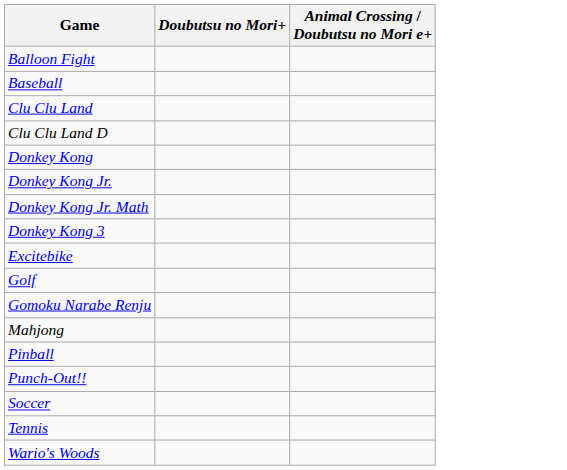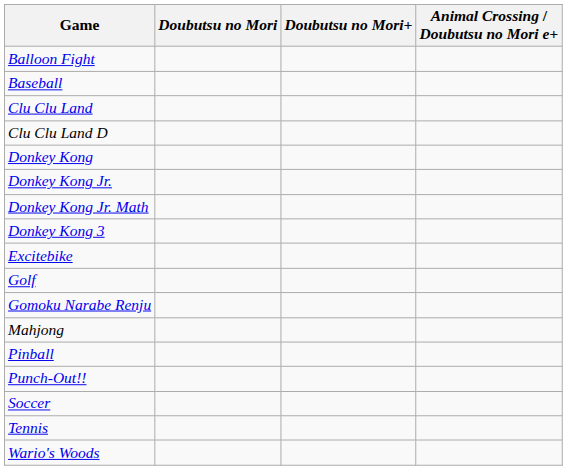+ column: Doubutsu no Mori
